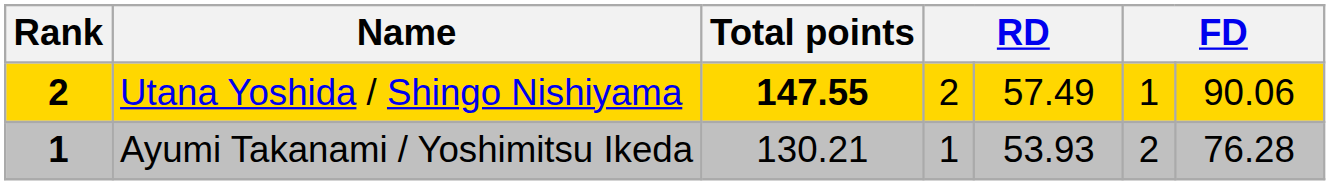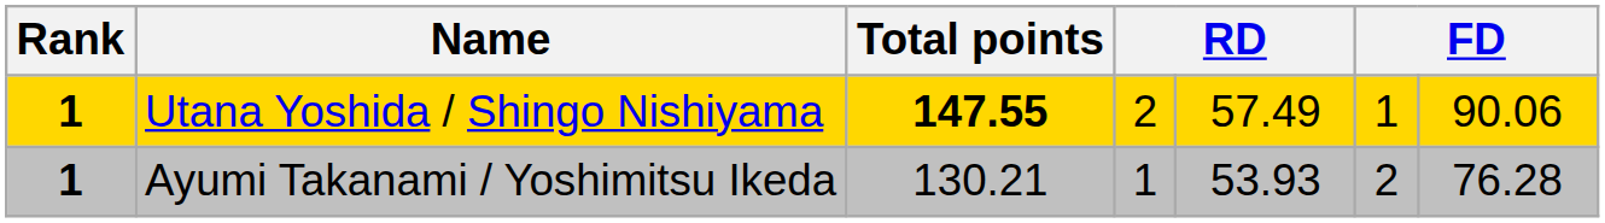Utana Yoshida / Shingo Nishiyama | Rank: 2 -> 1
